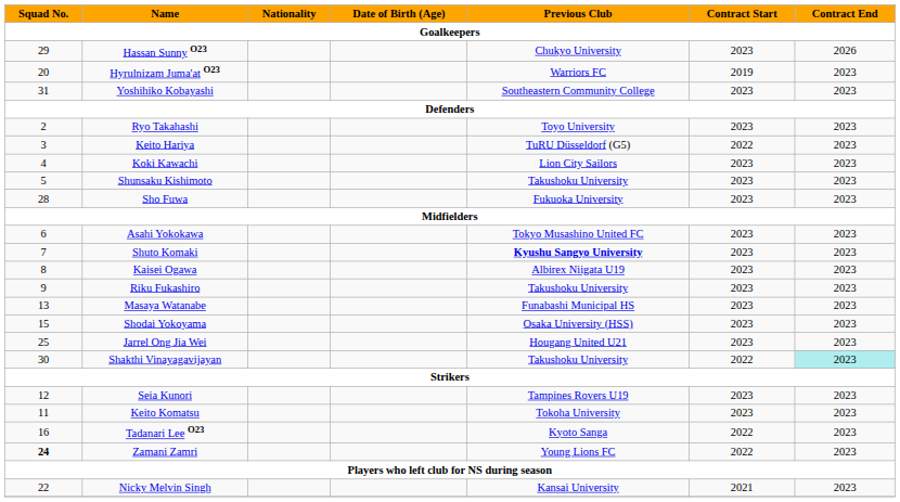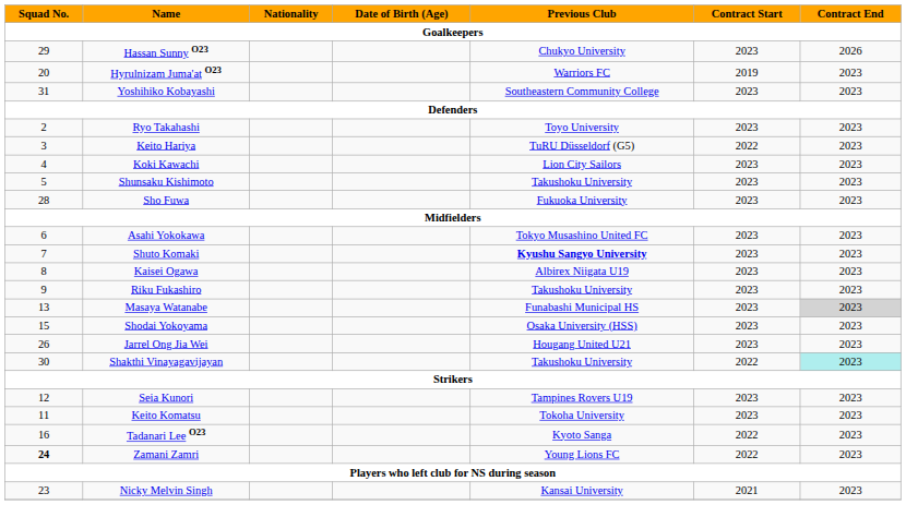Masaya Watanabe | Contract End: no background -> lightgrey background
Jarrel Ong Jia Wei | Squad No.: 25 -> 26
Nicky Melvin Singh | Squad No.: 22 -> 23
